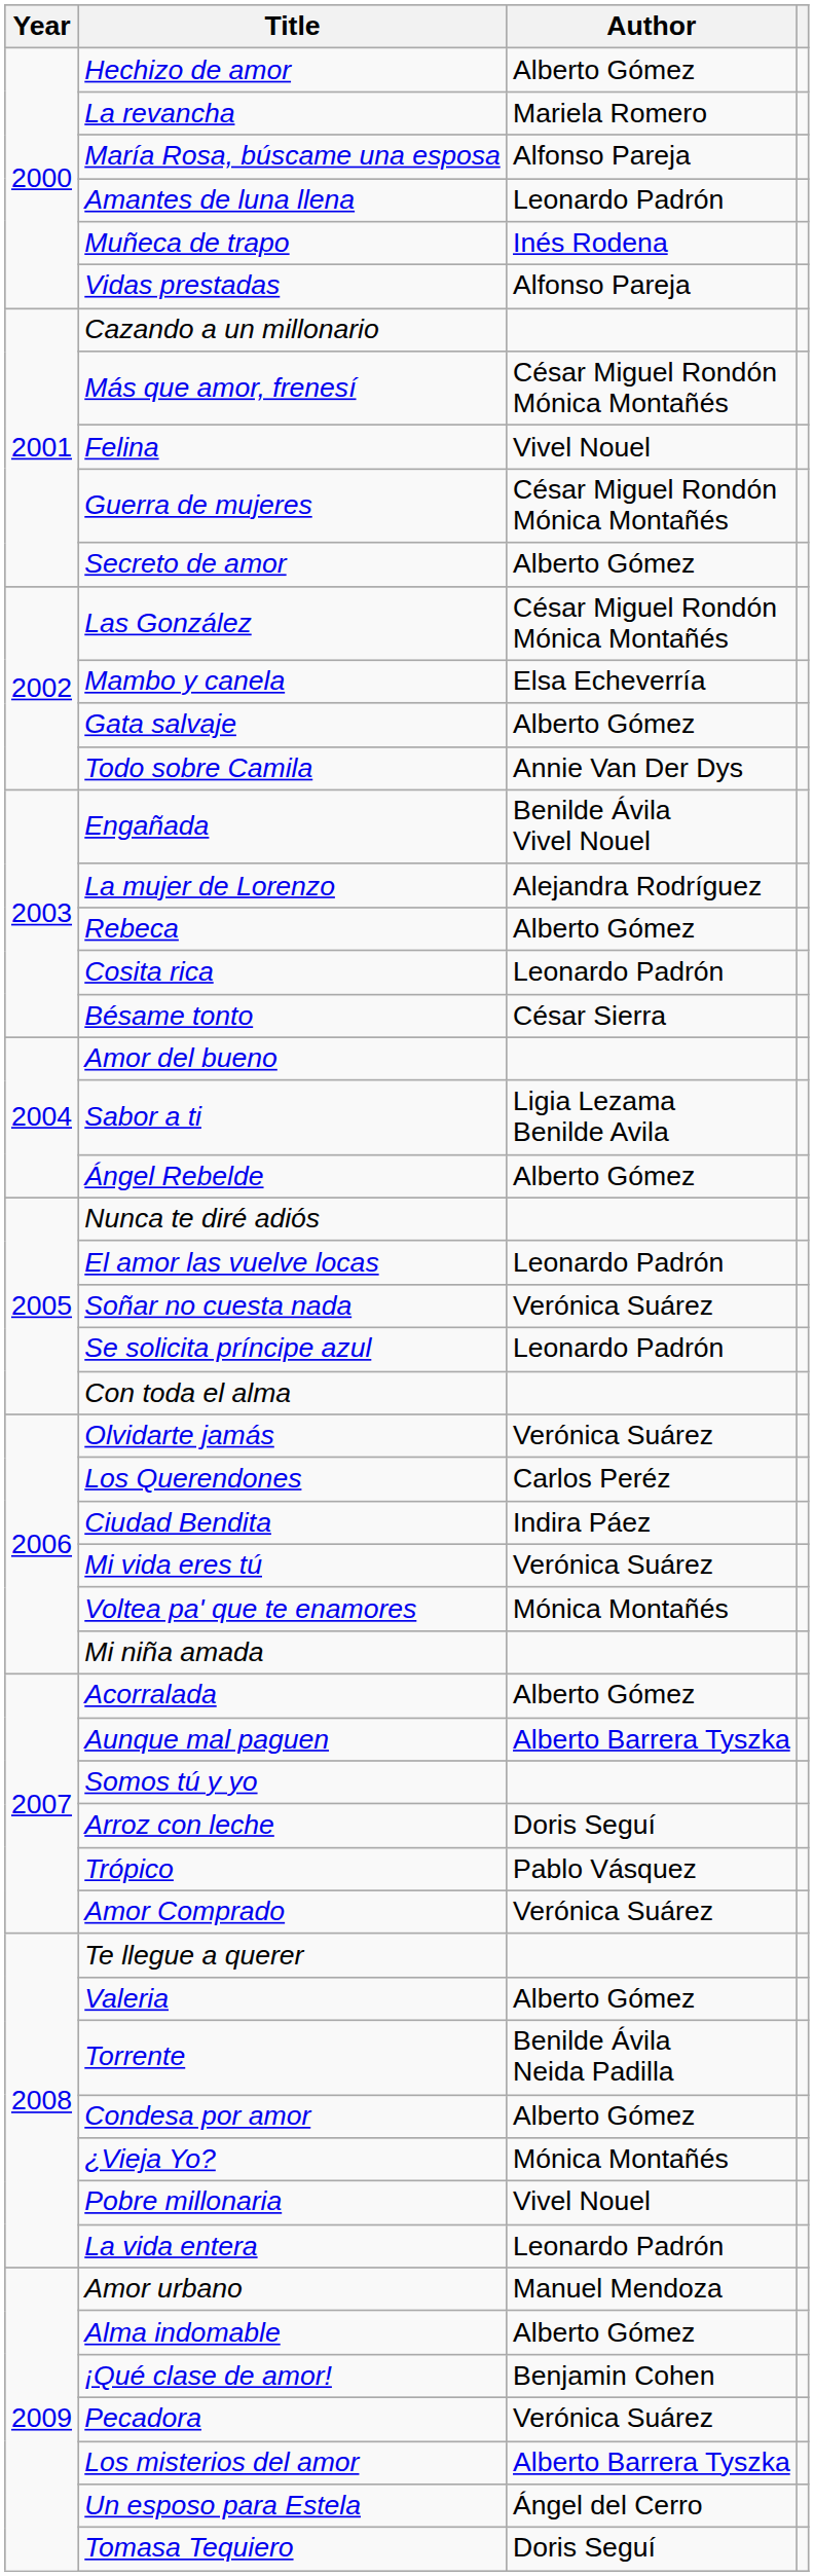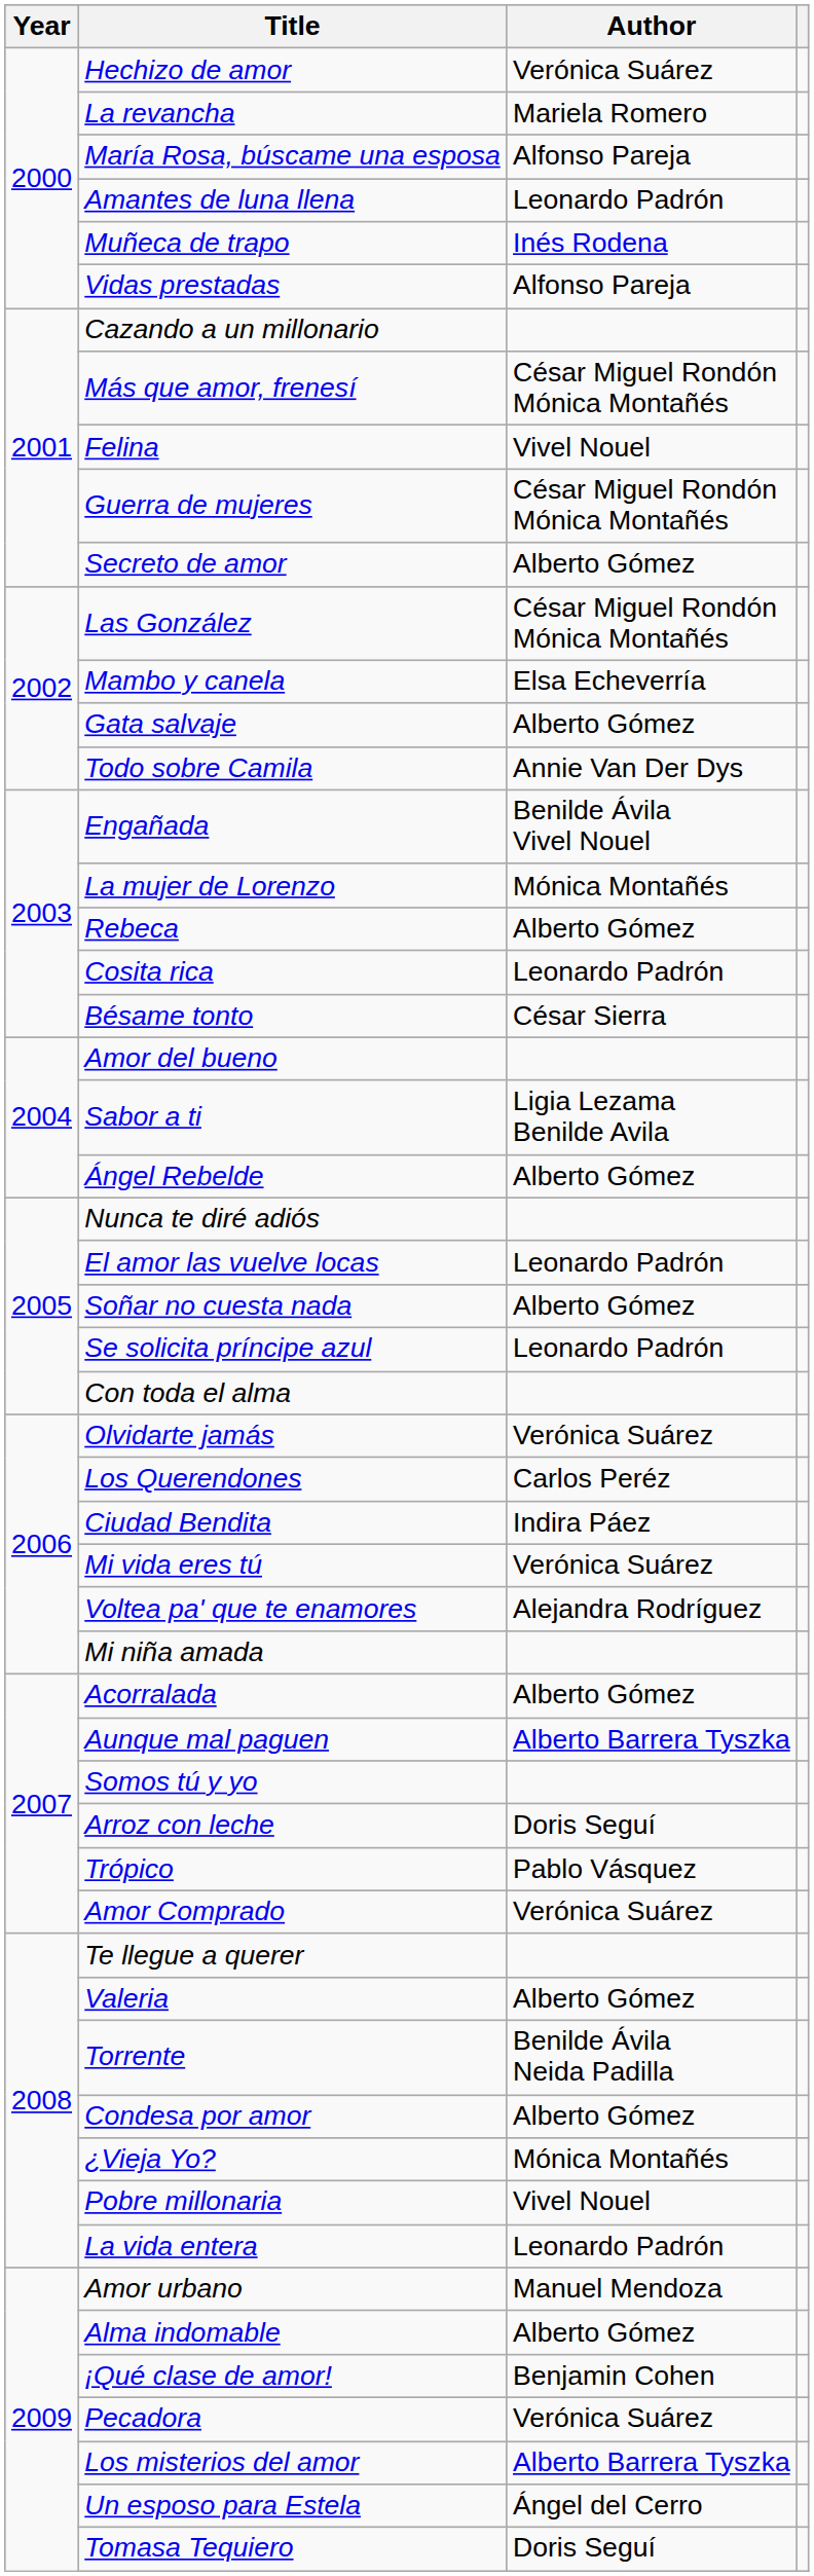Hechizo de amor | Author: Alberto Gómez -> Verónica Suárez
La mujer de Lorenzo | Author: Alejandra Rodríguez -> Mónica Montañés
Soñar no cuesta nada | Author: Verónica Suárez -> Alberto Gómez
Voltea pa' que te enamores | Author: Mónica Montañés -> Alejandra Rodríguez
